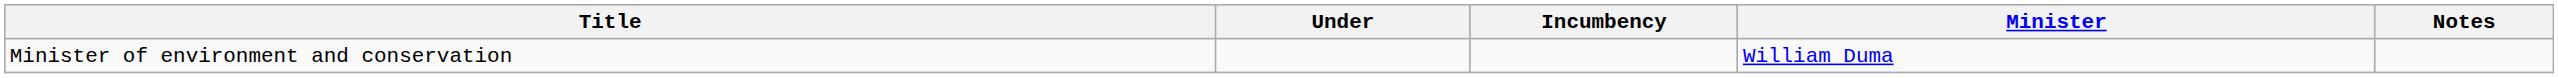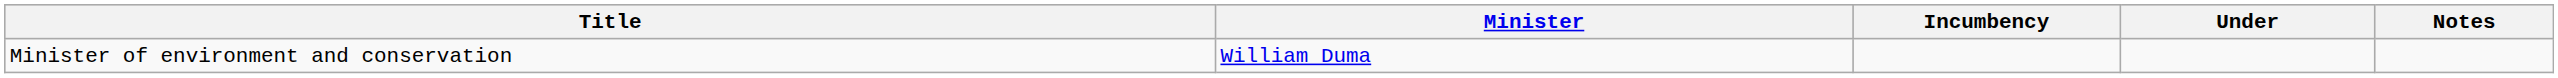columns swapped: Minister <-> Under
